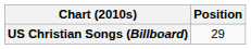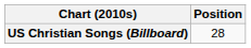US Christian Songs (Billboard) | Position: 29 -> 28
